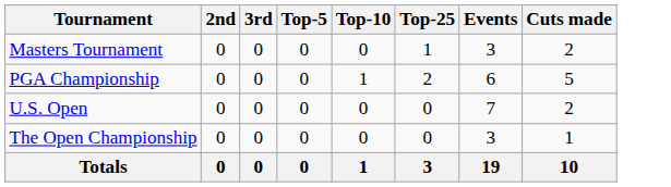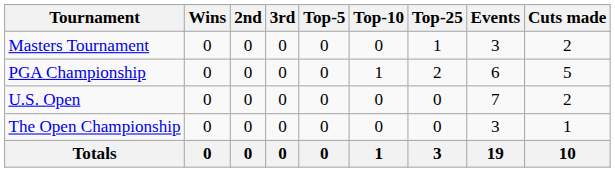+ column: Wins | 0 | 0 | 0 | 0 | 0
